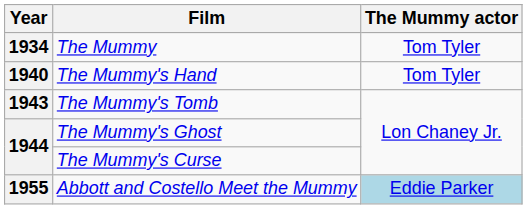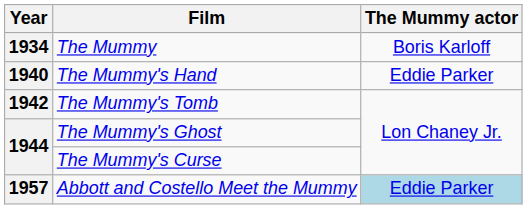The Mummy | The Mummy actor: Tom Tyler -> Boris Karloff
The Mummy's Hand | The Mummy actor: Tom Tyler -> Eddie Parker
The Mummy's Tomb | Year: 1943 -> 1942
Abbott and Costello Meet the Mummy | Year: 1955 -> 1957
